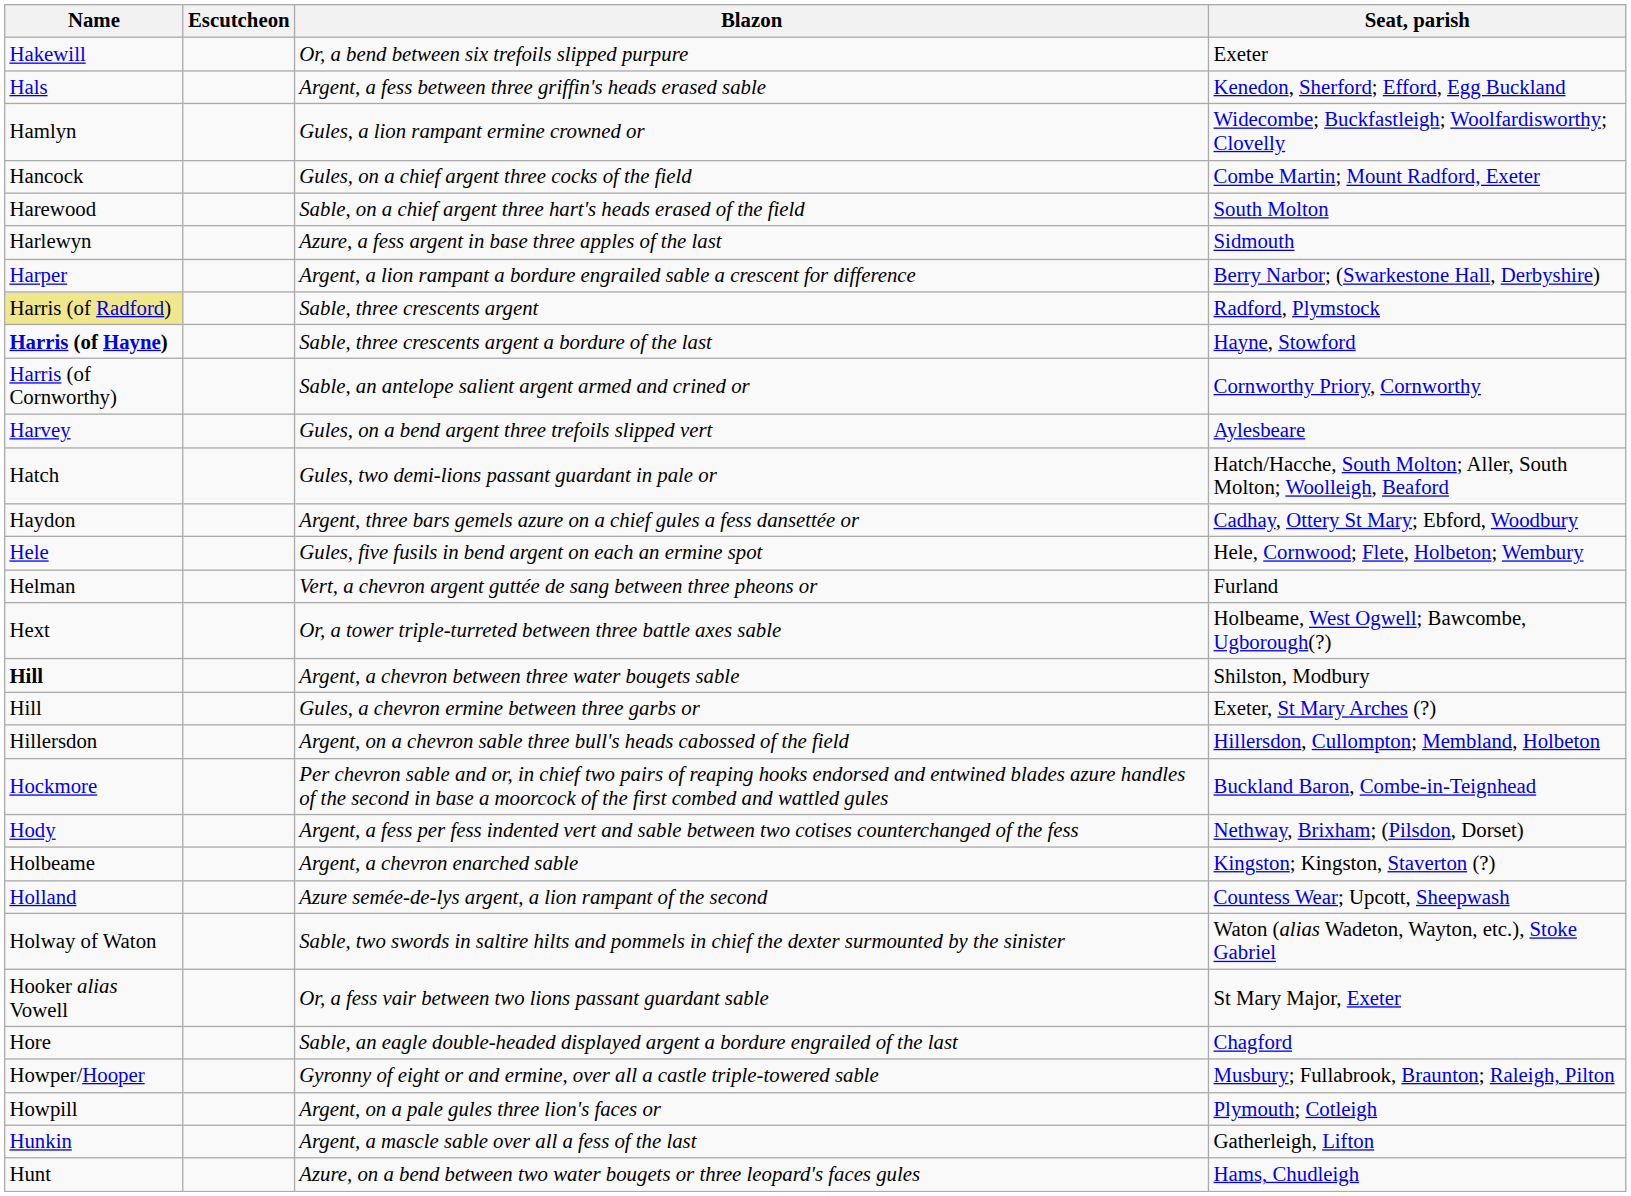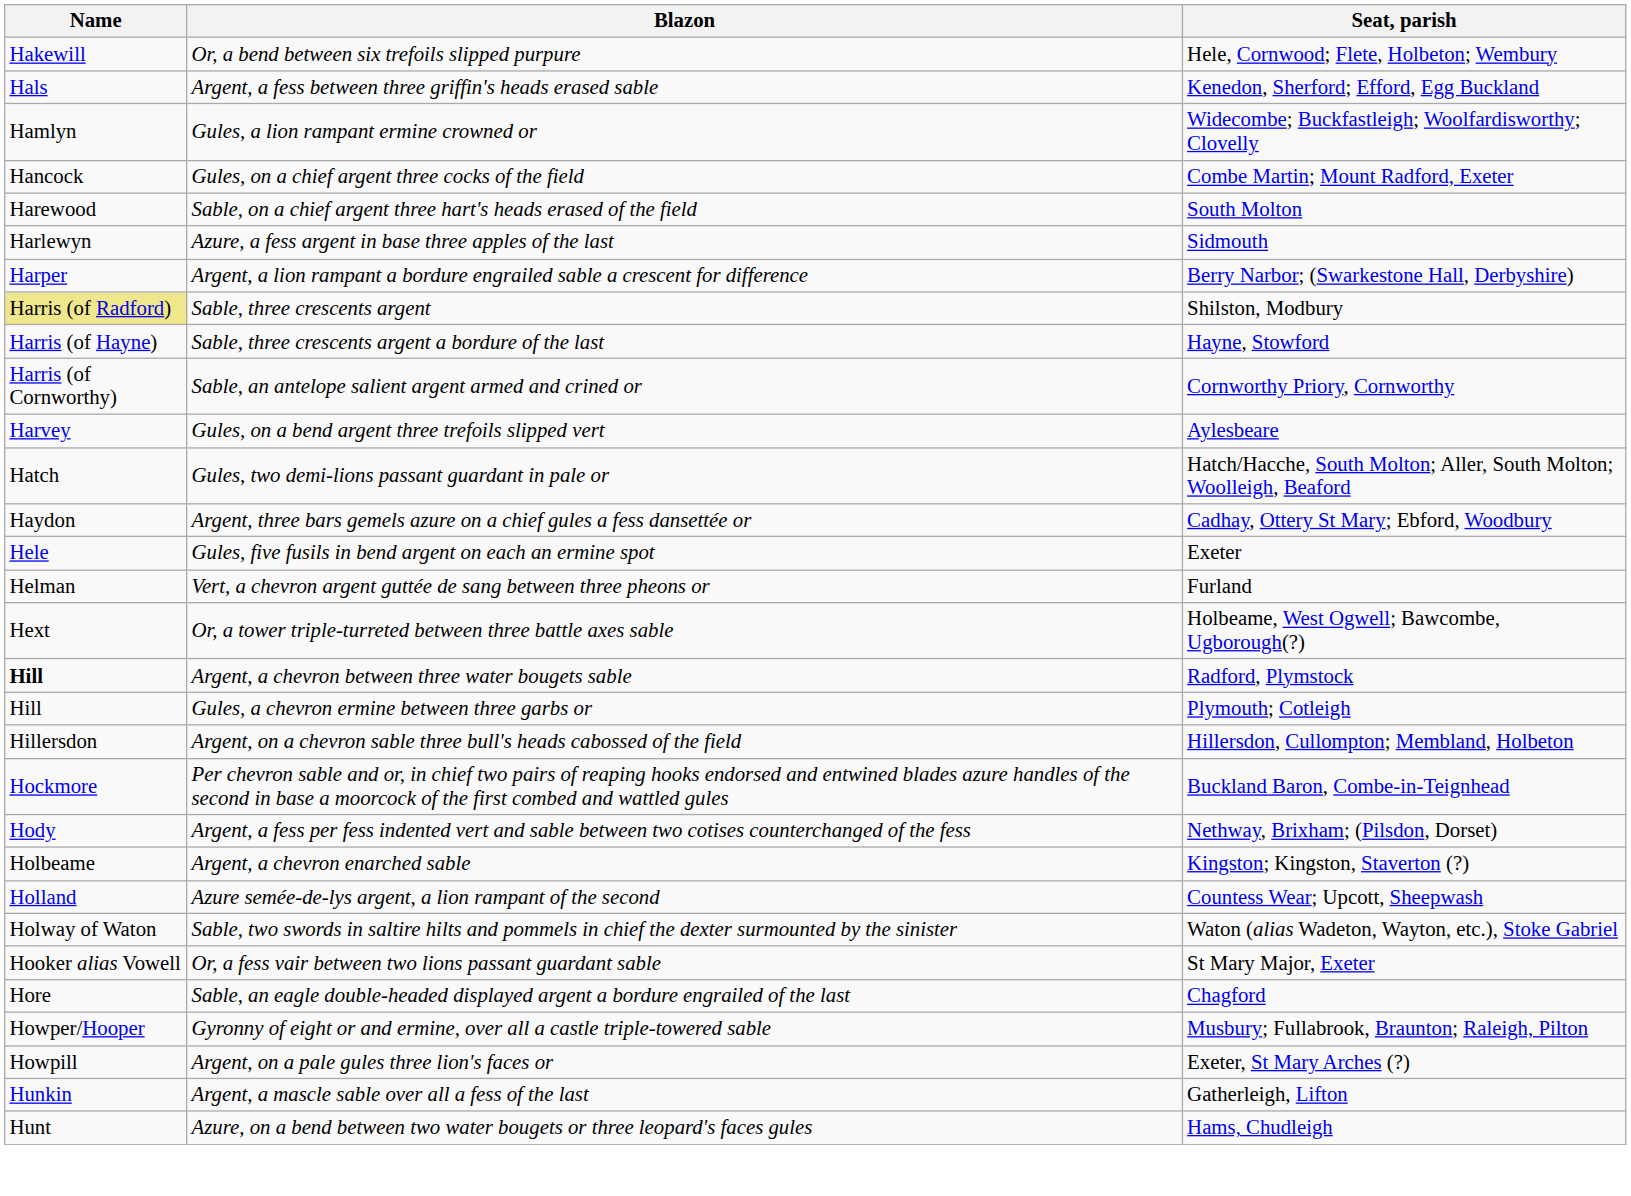- column: Escutcheon
Or, a bend between six trefoils slipped purpure | Seat, parish: Exeter -> Hele, Cornwood; Flete, Holbeton; Wembury
Sable, three crescents argent | Seat, parish: Radford, Plymstock -> Shilston, Modbury
Sable, three crescents argent a bordure of the last | Name: bold -> normal
Gules, five fusils in bend argent on each an ermine spot | Seat, parish: Hele, Cornwood; Flete, Holbeton; Wembury -> Exeter
Argent, a chevron between three water bougets sable | Seat, parish: Shilston, Modbury -> Radford, Plymstock
Gules, a chevron ermine between three garbs or | Seat, parish: Exeter, St Mary Arches (?) -> Plymouth; Cotleigh
Argent, on a pale gules three lion's faces or | Seat, parish: Plymouth; Cotleigh -> Exeter, St Mary Arches (?)
